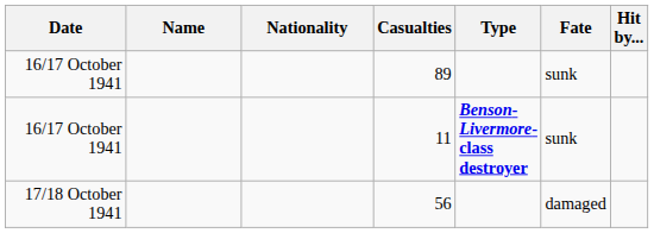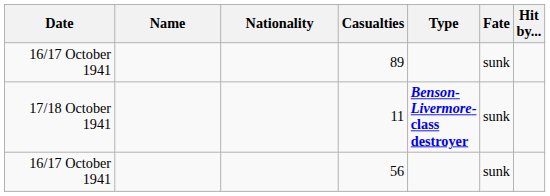11 | Date: 16/17 October 1941 -> 17/18 October 1941
56 | Date: 17/18 October 1941 -> 16/17 October 1941
56 | Fate: damaged -> sunk
